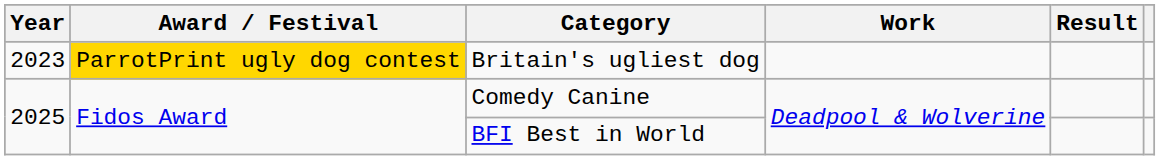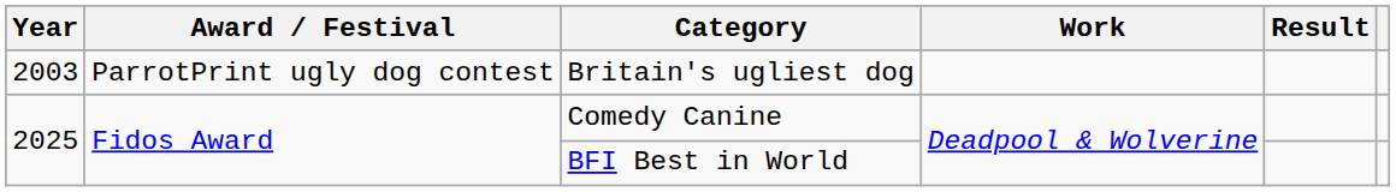Britain's ugliest dog | Year: 2023 -> 2003
Britain's ugliest dog | Award / Festival: gold background -> no background
